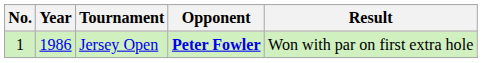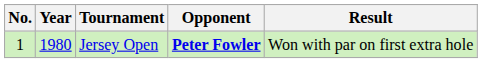Jersey Open | Year: 1986 -> 1980
